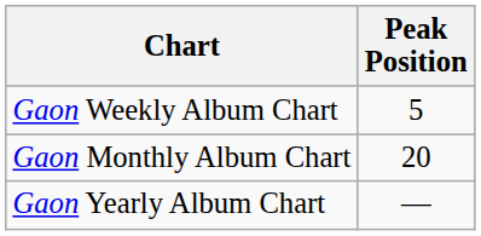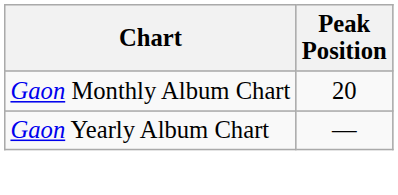- row: Gaon Weekly Album Chart | 5
